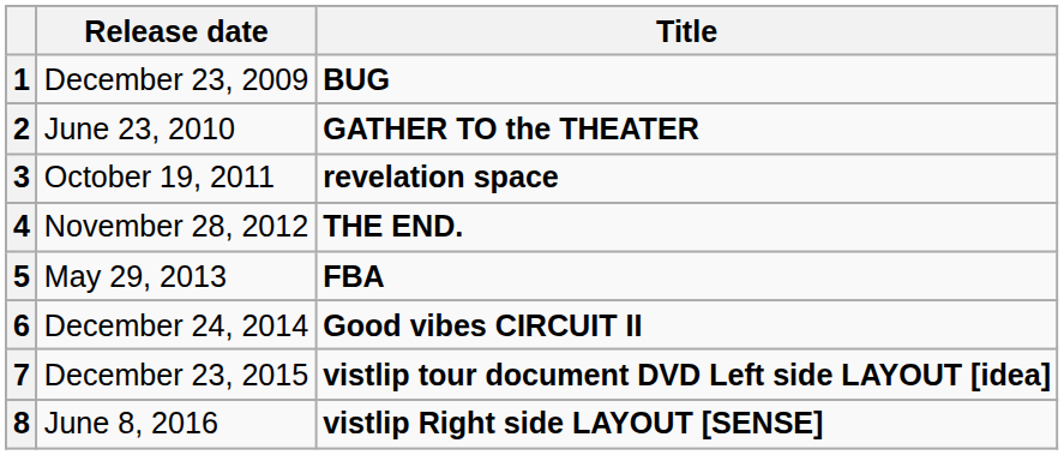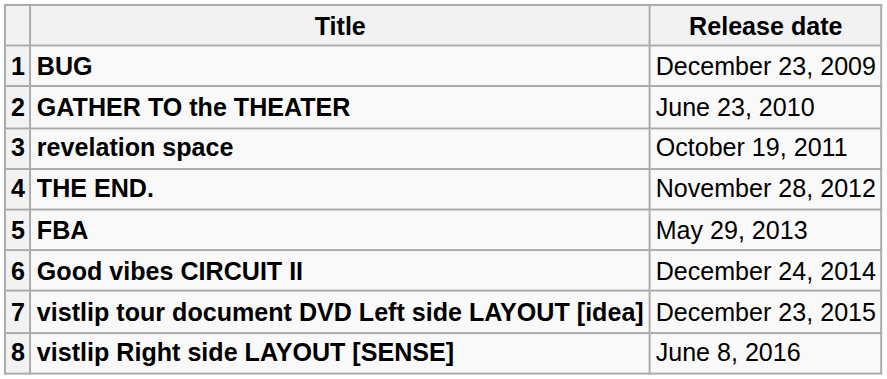columns swapped: Release date <-> Title
